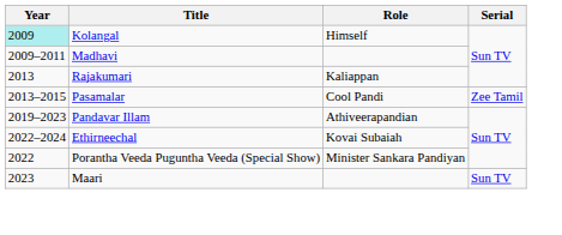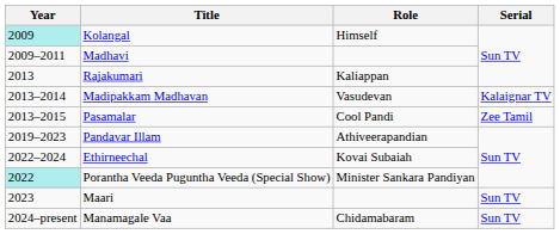+ row: 2013–2014 | Madipakkam Madhavan | Vasudevan | Kalaignar TV
Porantha Veeda Puguntha Veeda (Special Show) | Year: no background -> paleturquoise background
+ row: 2024–present | Manamagale Vaa | Chidamabaram | Sun TV
